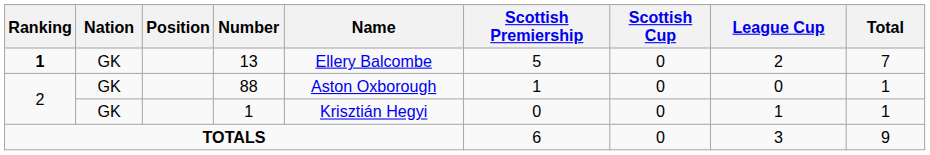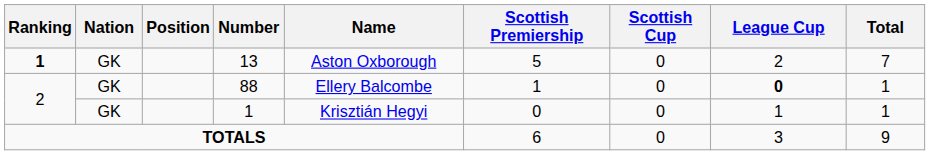13 | Name: Ellery Balcombe -> Aston Oxborough
88 | Name: Aston Oxborough -> Ellery Balcombe
88 | League Cup: normal -> bold
